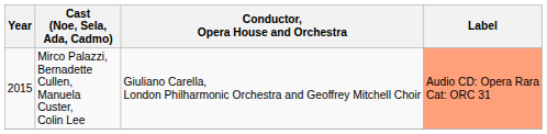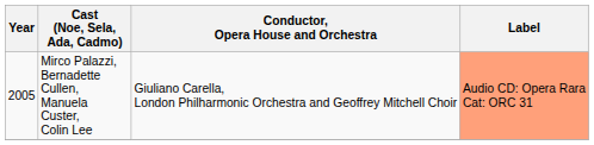Mirco Palazzi, Bernadette Cullen, Manuela Custer, Colin Lee | Year: 2015 -> 2005
